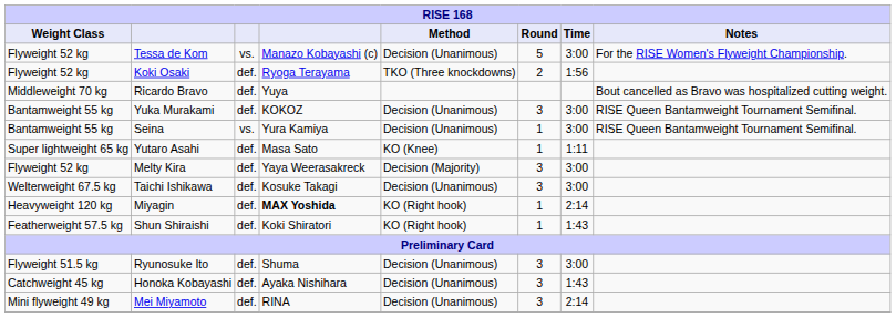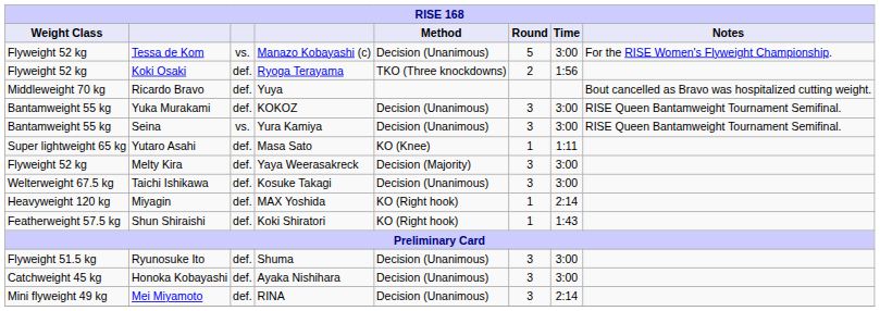Seina | Round: 1 -> 3
Miyagin | column 4: bold -> normal
Honoka Kobayashi | Time: 1:43 -> 3:00
